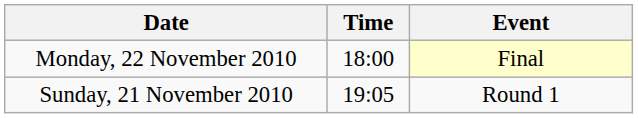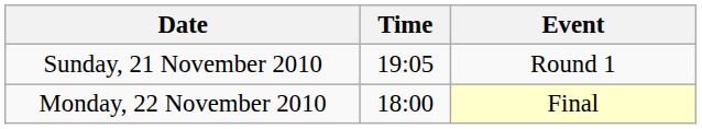rows swapped: Sunday, 21 November 2010 <-> Monday, 22 November 2010
